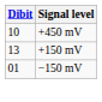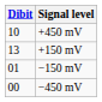+ row: 00 | −450 mV
